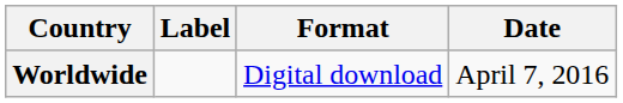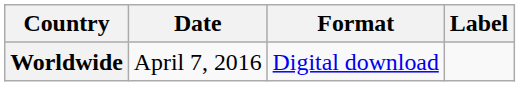columns swapped: Date <-> Label
